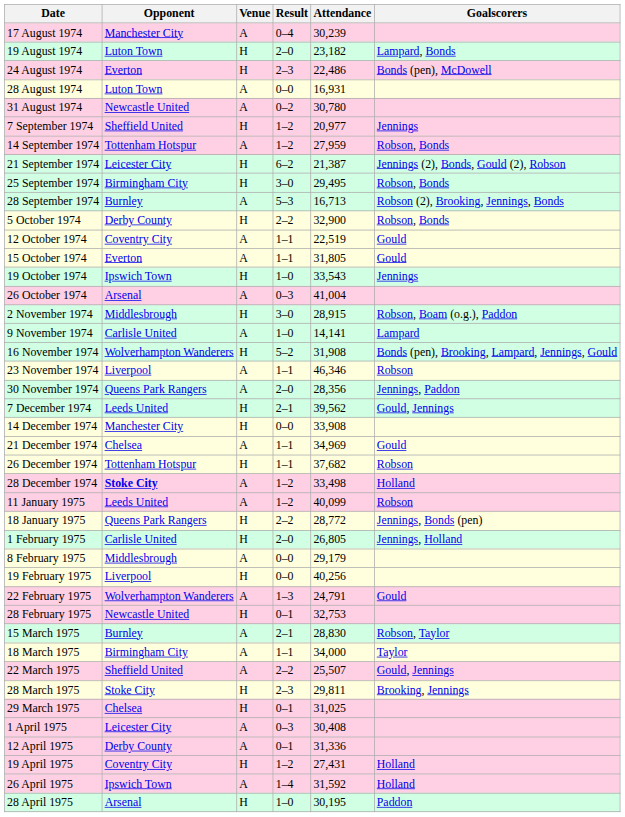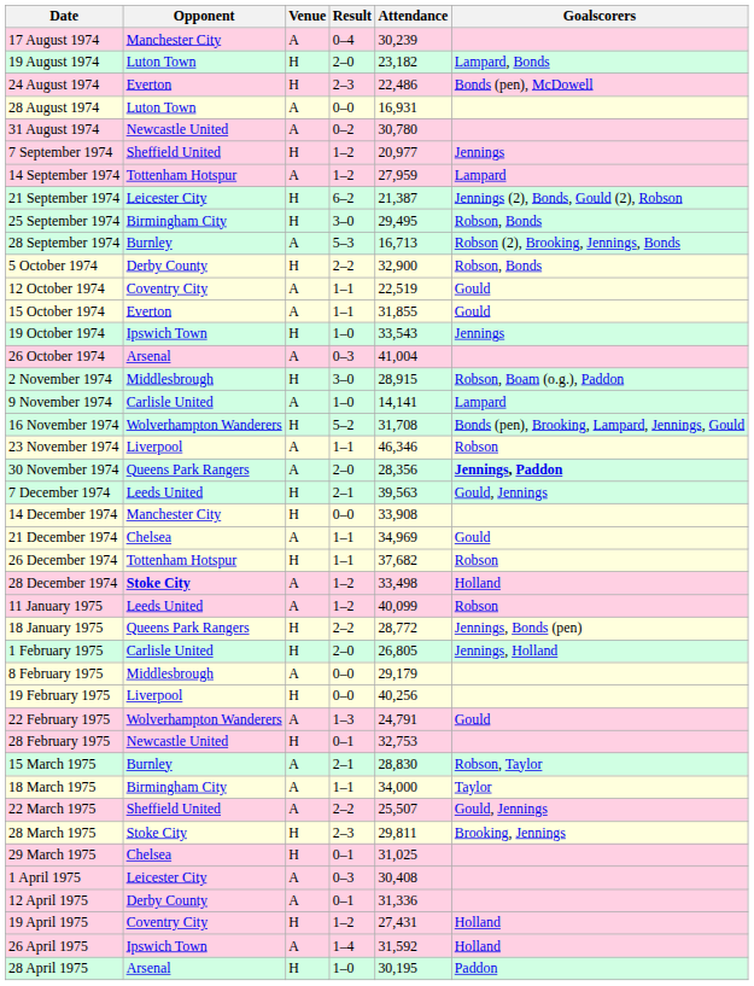14 September 1974 | Goalscorers: Robson, Bonds -> Lampard
15 October 1974 | Attendance: 31,805 -> 31,855
16 November 1974 | Attendance: 31,908 -> 31,708
30 November 1974 | Goalscorers: normal -> bold
7 December 1974 | Attendance: 39,562 -> 39,563
